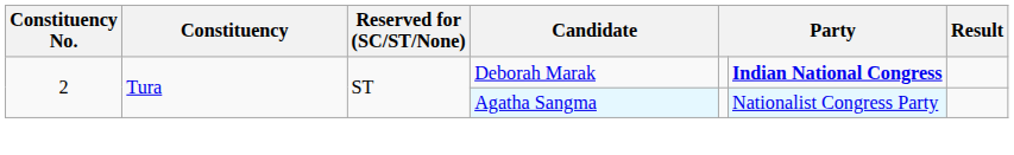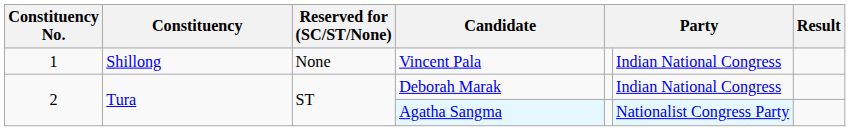+ row: 1 | Shillong | None | Vincent Pala | Indian National Congress
Deborah Marak | column 6: bold -> normal
